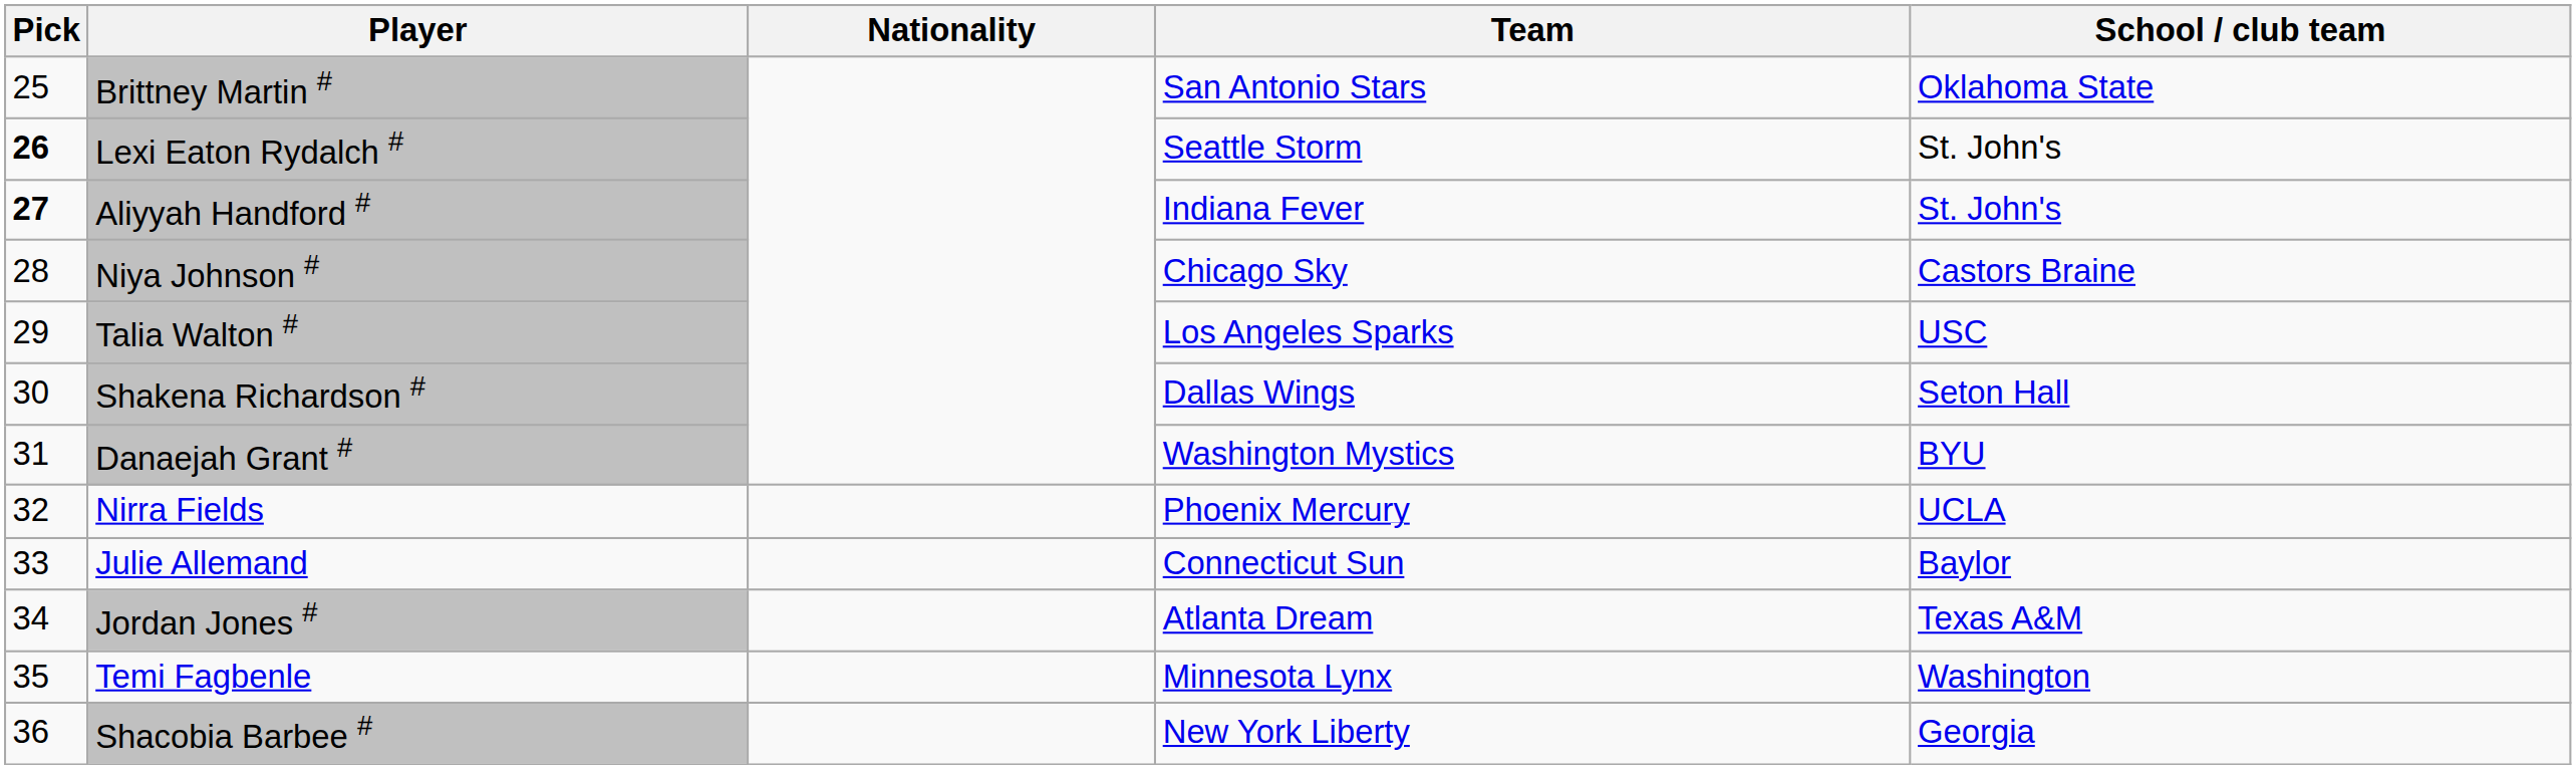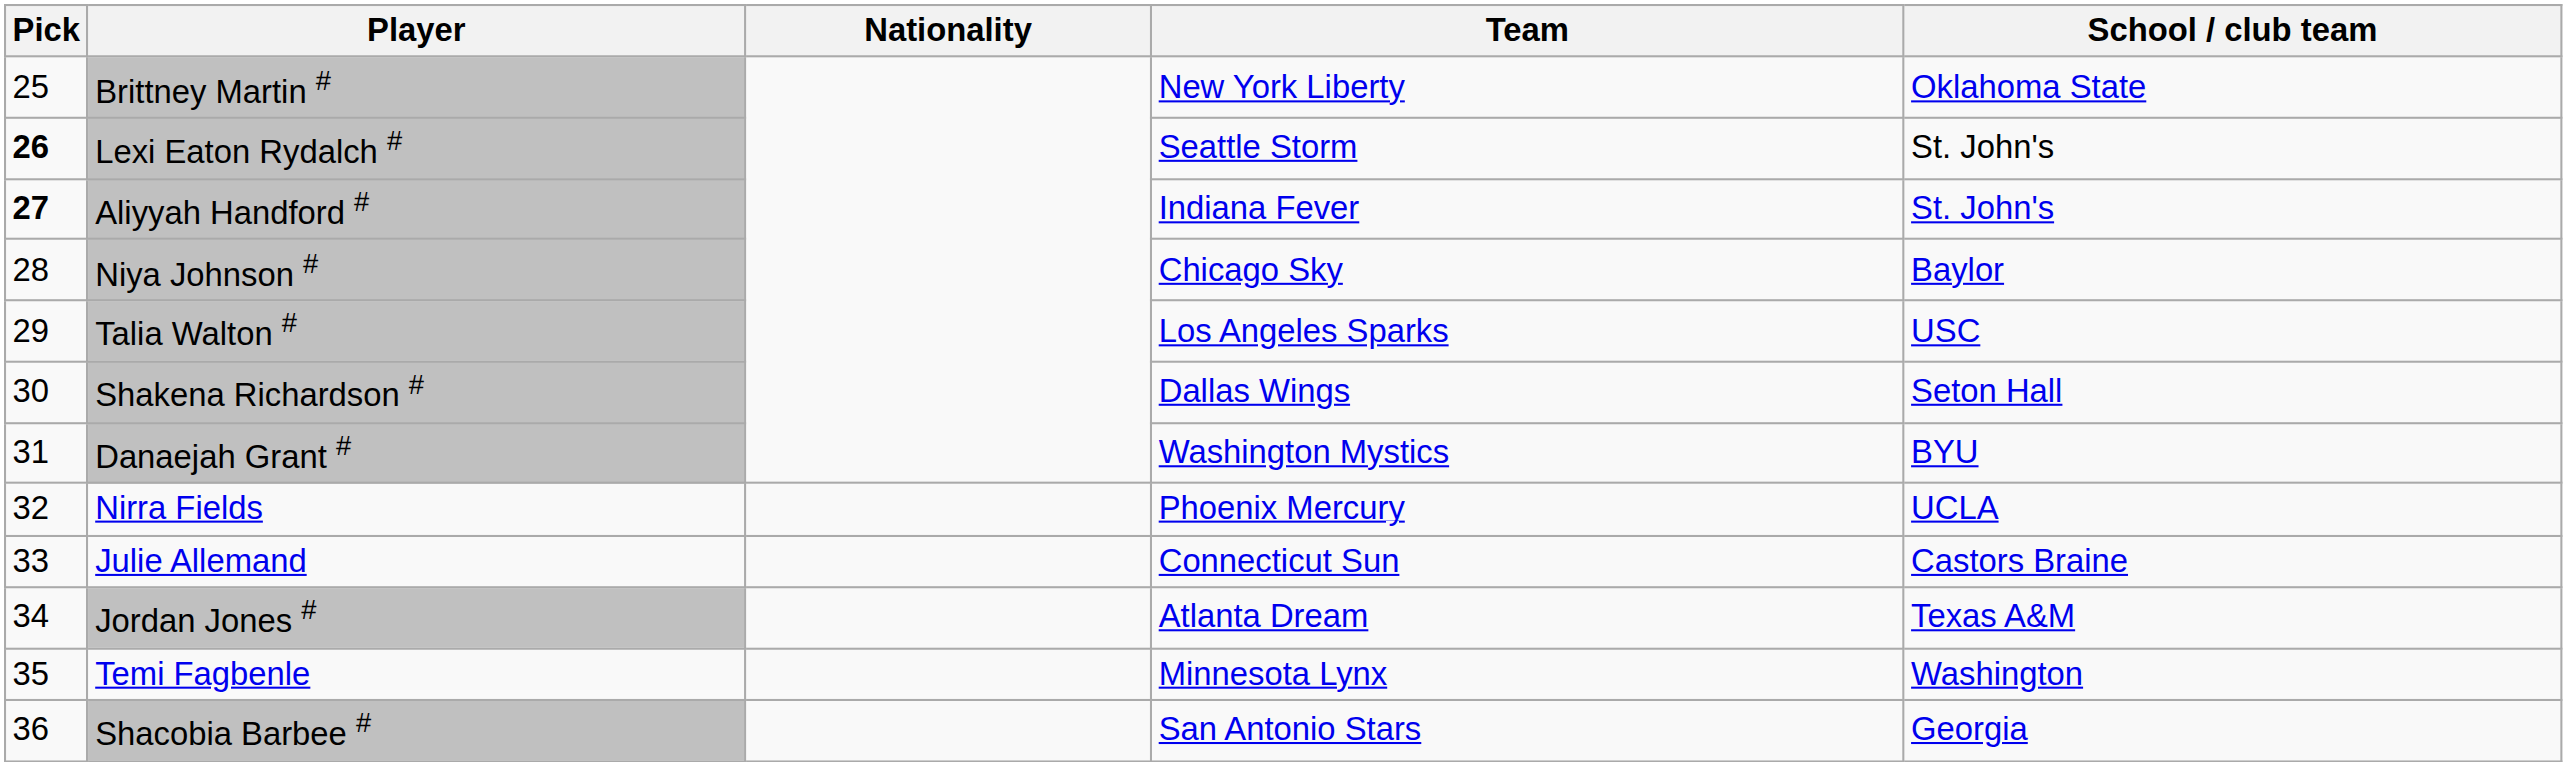Brittney Martin # | Team: San Antonio Stars -> New York Liberty
Niya Johnson # | School / club team: Castors Braine -> Baylor
Julie Allemand | School / club team: Baylor -> Castors Braine
Shacobia Barbee # | Team: New York Liberty -> San Antonio Stars
